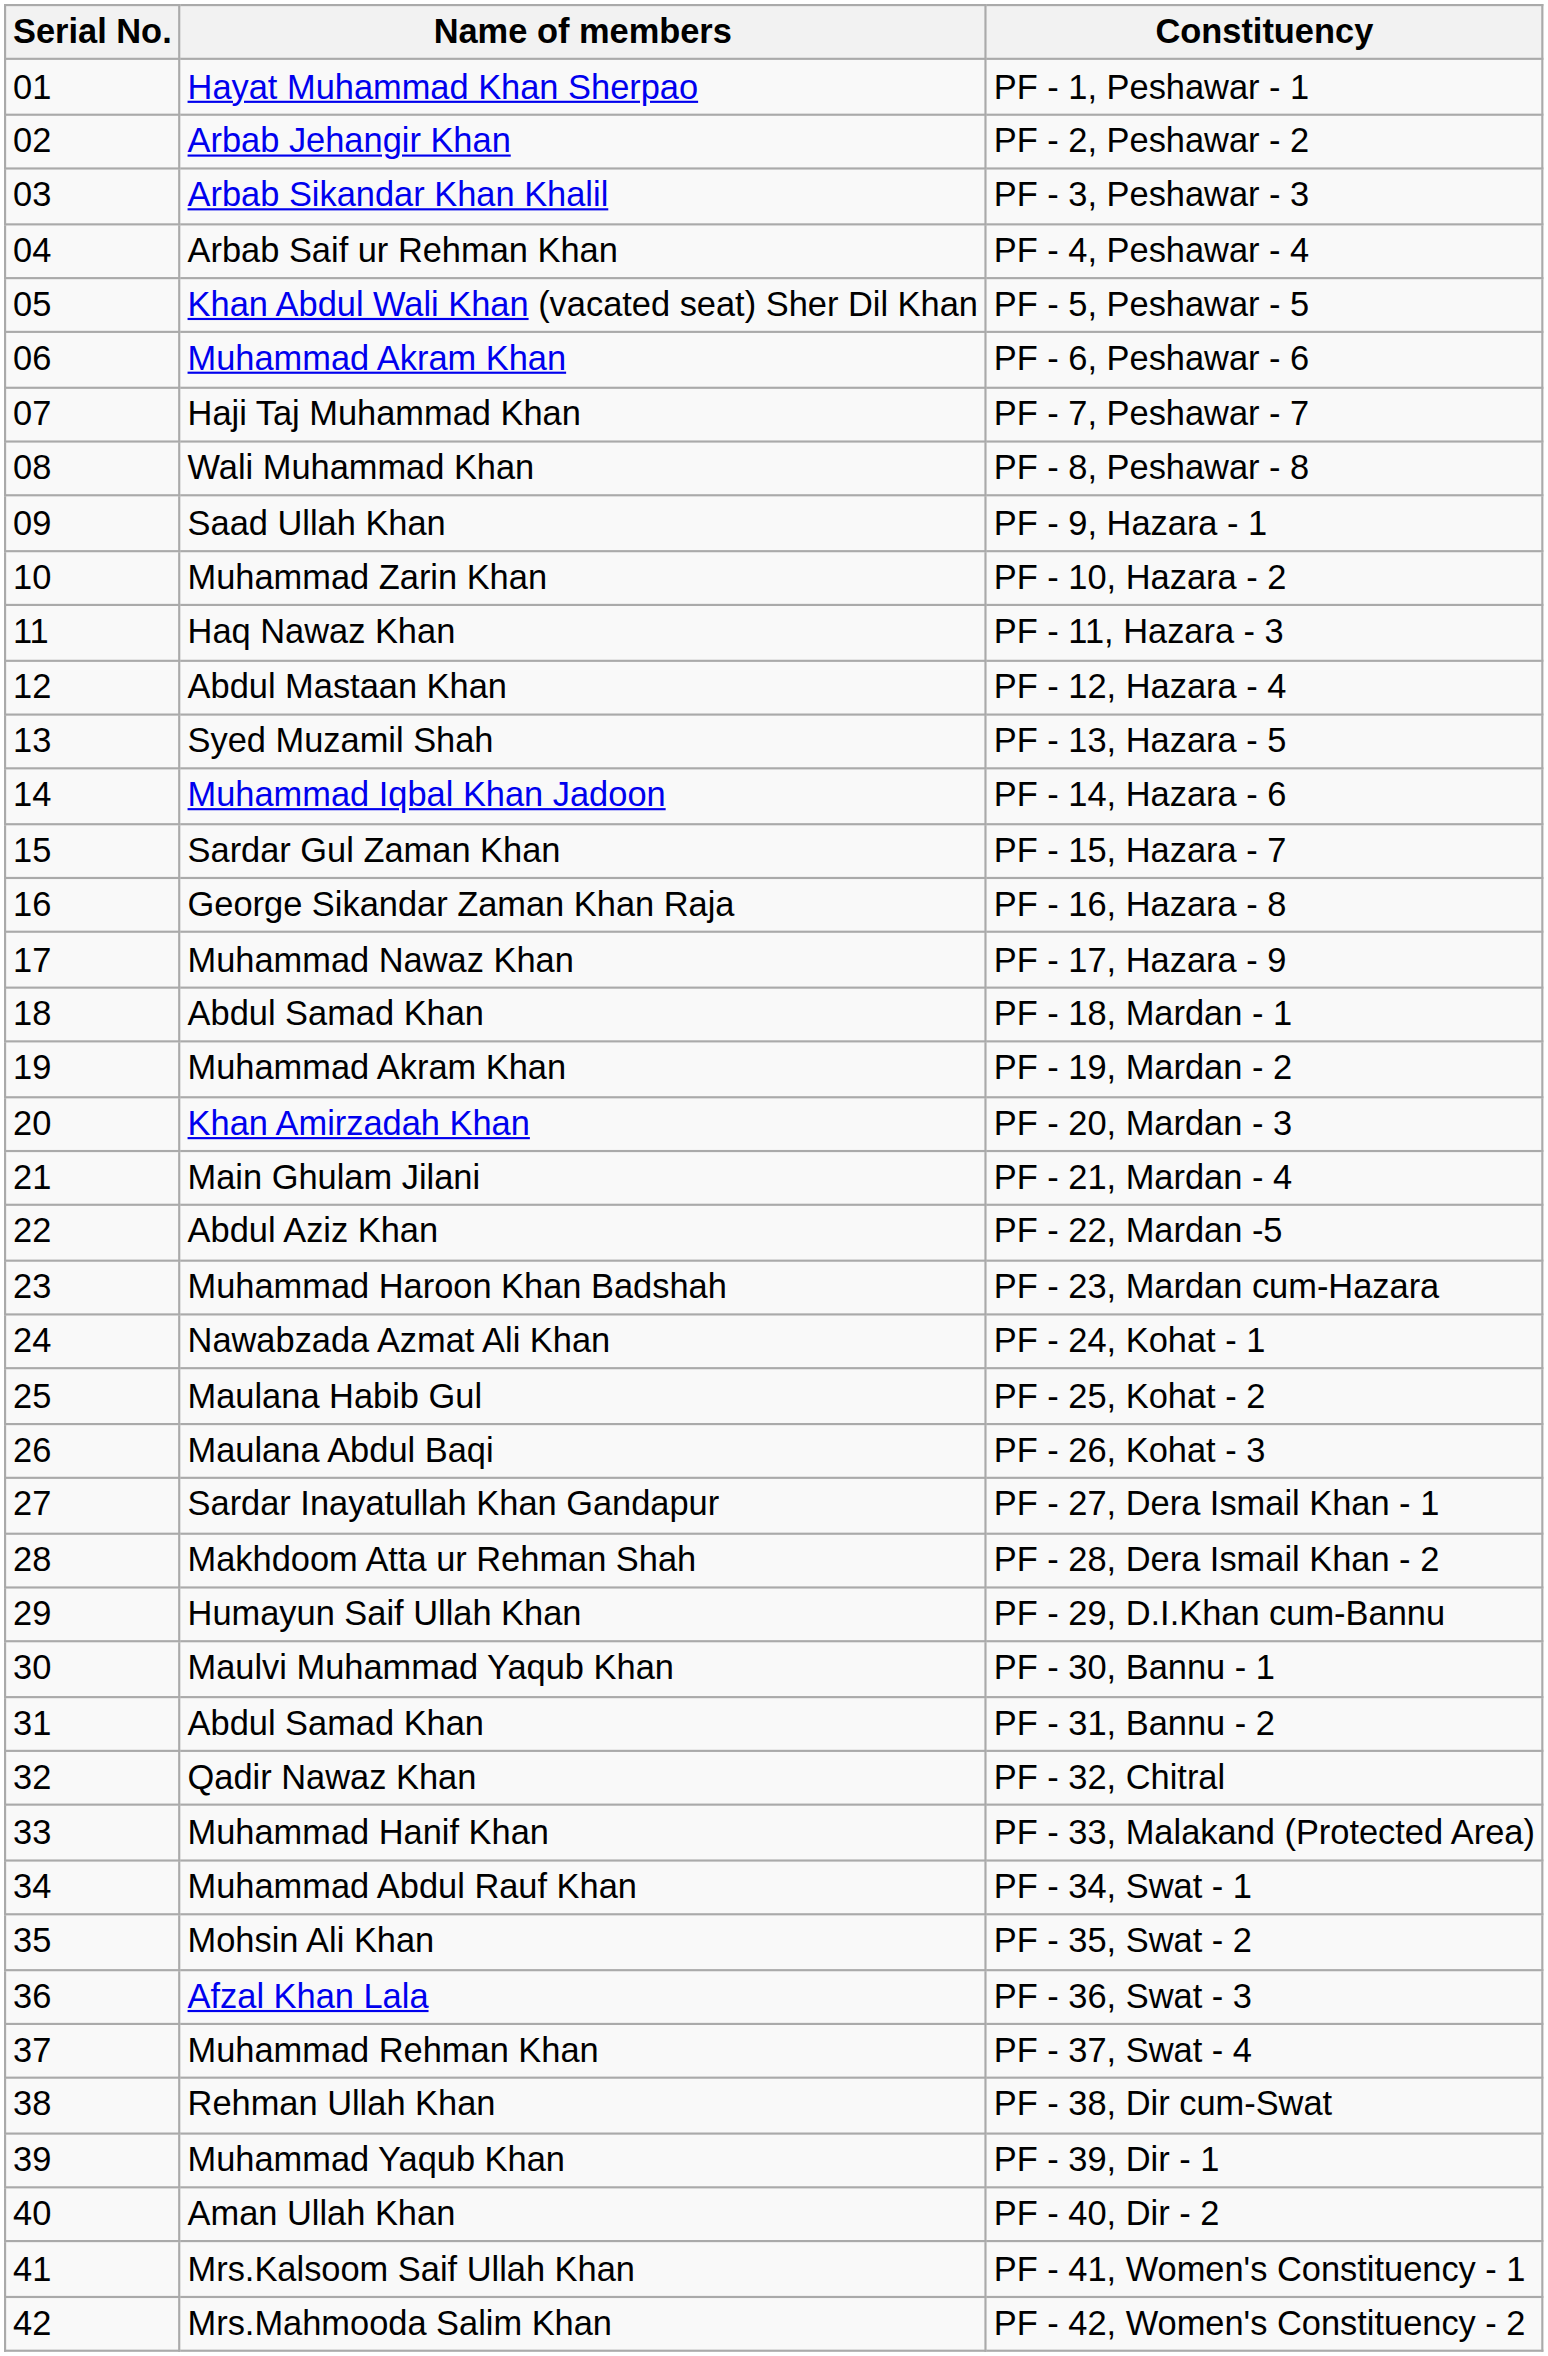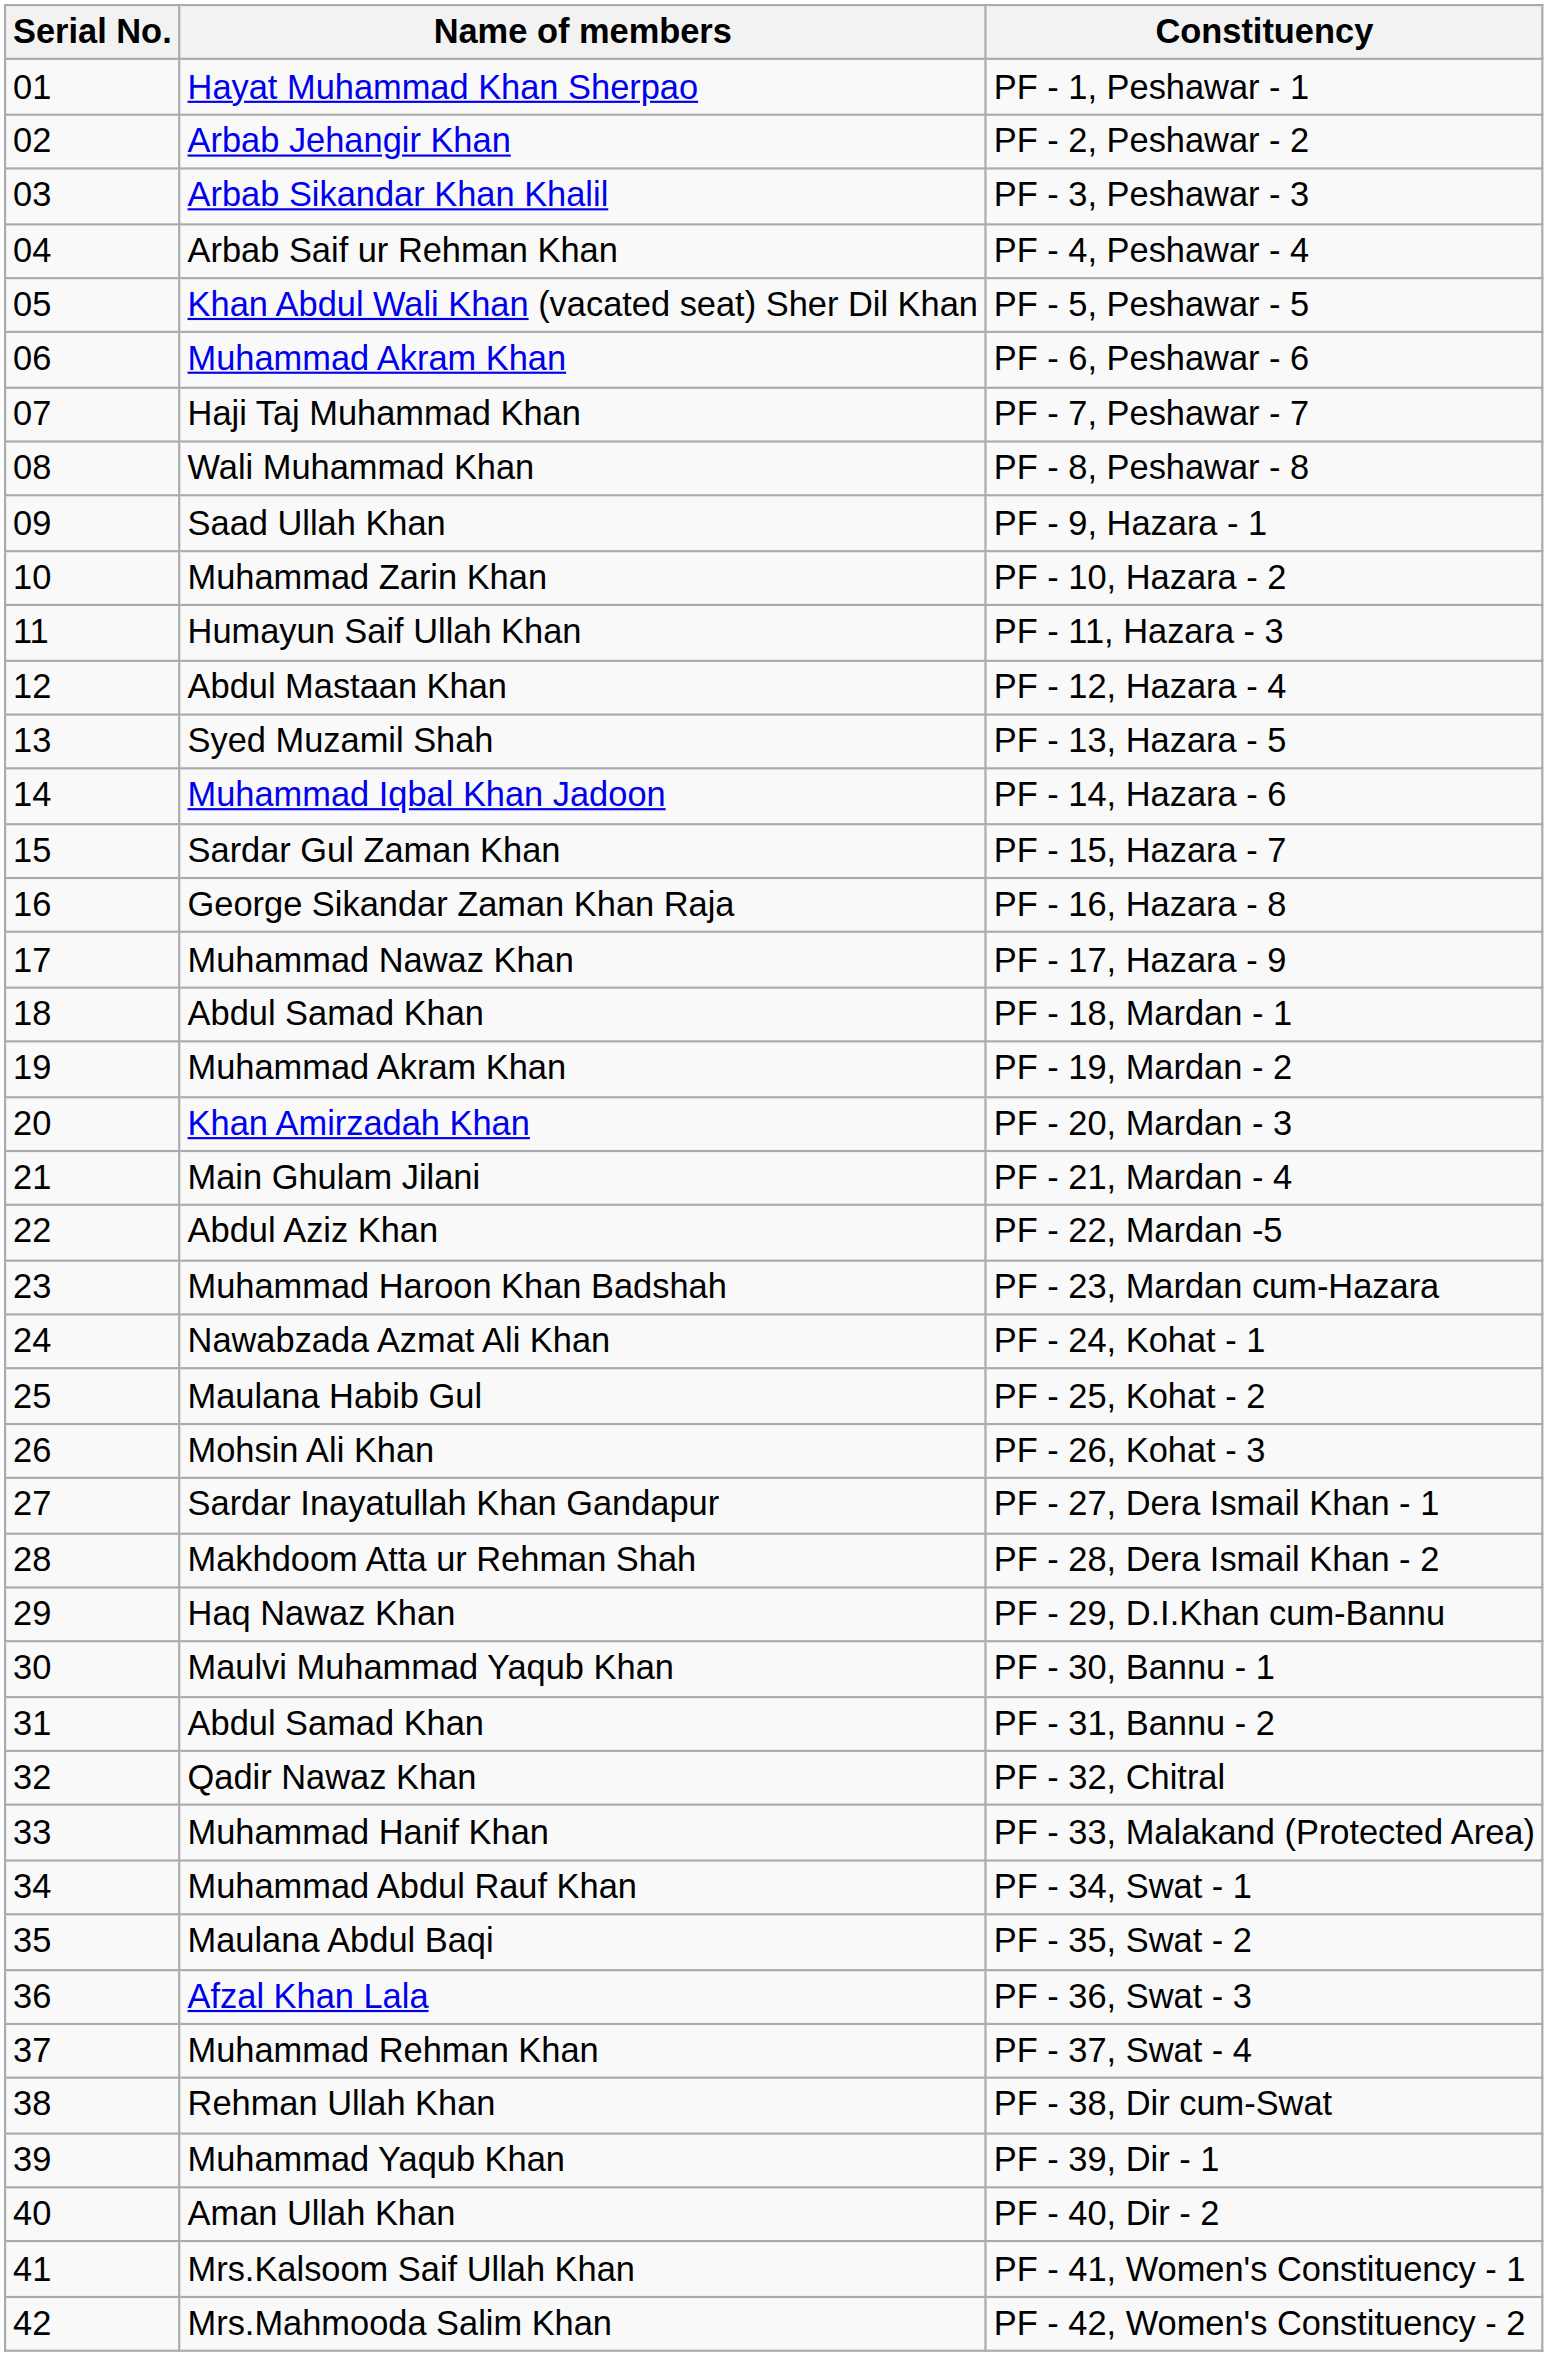PF - 11, Hazara - 3 | Name of members: Haq Nawaz Khan -> Humayun Saif Ullah Khan
PF - 26, Kohat - 3 | Name of members: Maulana Abdul Baqi -> Mohsin Ali Khan
PF - 29, D.I.Khan cum-Bannu | Name of members: Humayun Saif Ullah Khan -> Haq Nawaz Khan
PF - 35, Swat - 2 | Name of members: Mohsin Ali Khan -> Maulana Abdul Baqi
